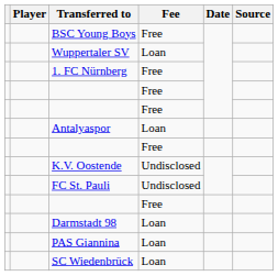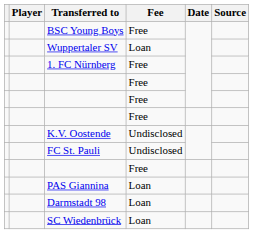- row: Antalyaspor | Loan
rows swapped: Darmstadt 98 <-> PAS Giannina
